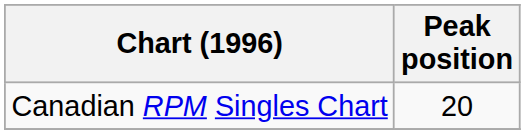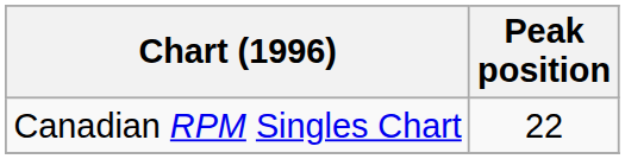Canadian RPM Singles Chart | Peak position: 20 -> 22
